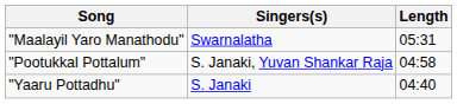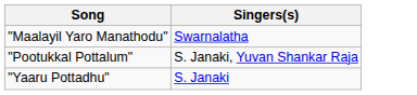- column: Length | 05:31 | 04:58 | 04:40
